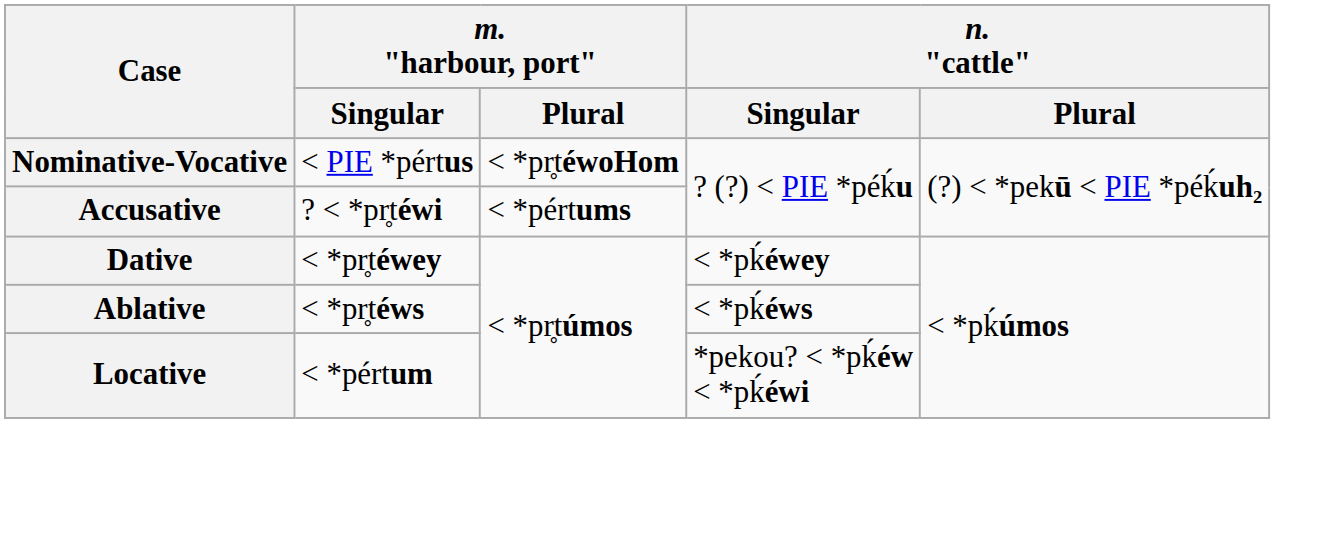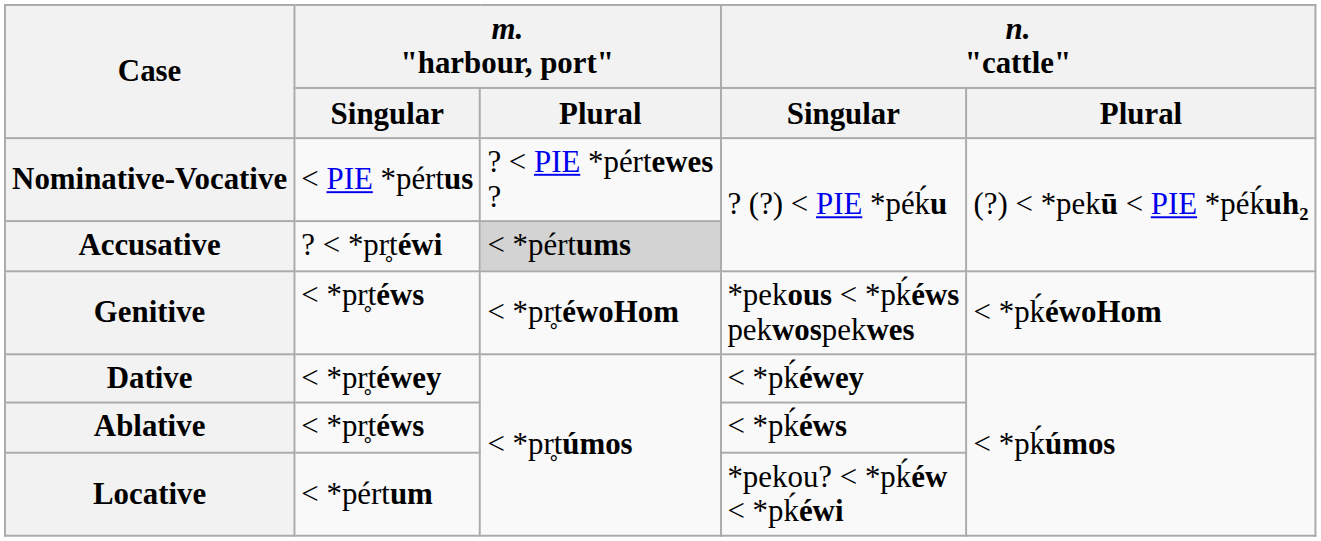Nominative-Vocative | m. "harbour, port" / Plural: < *pr̥téwoHom -> ? < PIE *pértewes ?
Accusative | m. "harbour, port" / Plural: no background -> lightgrey background
+ row: Genitive | < *pr̥téws | < *pr̥téwoHom | *pekous < *pḱéws pekwospekwes | < *pḱéwoHom
